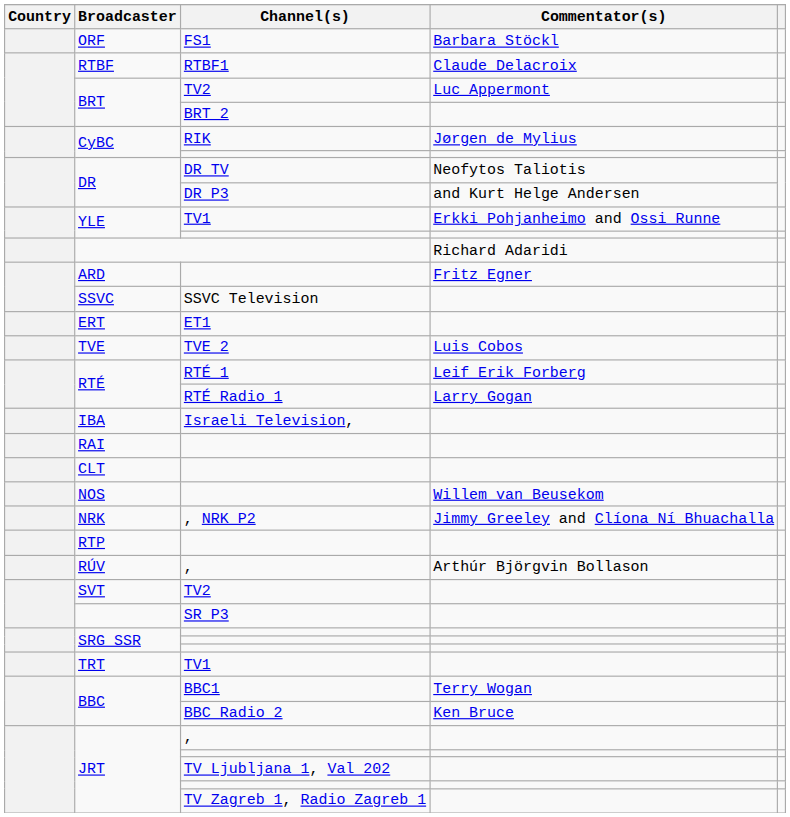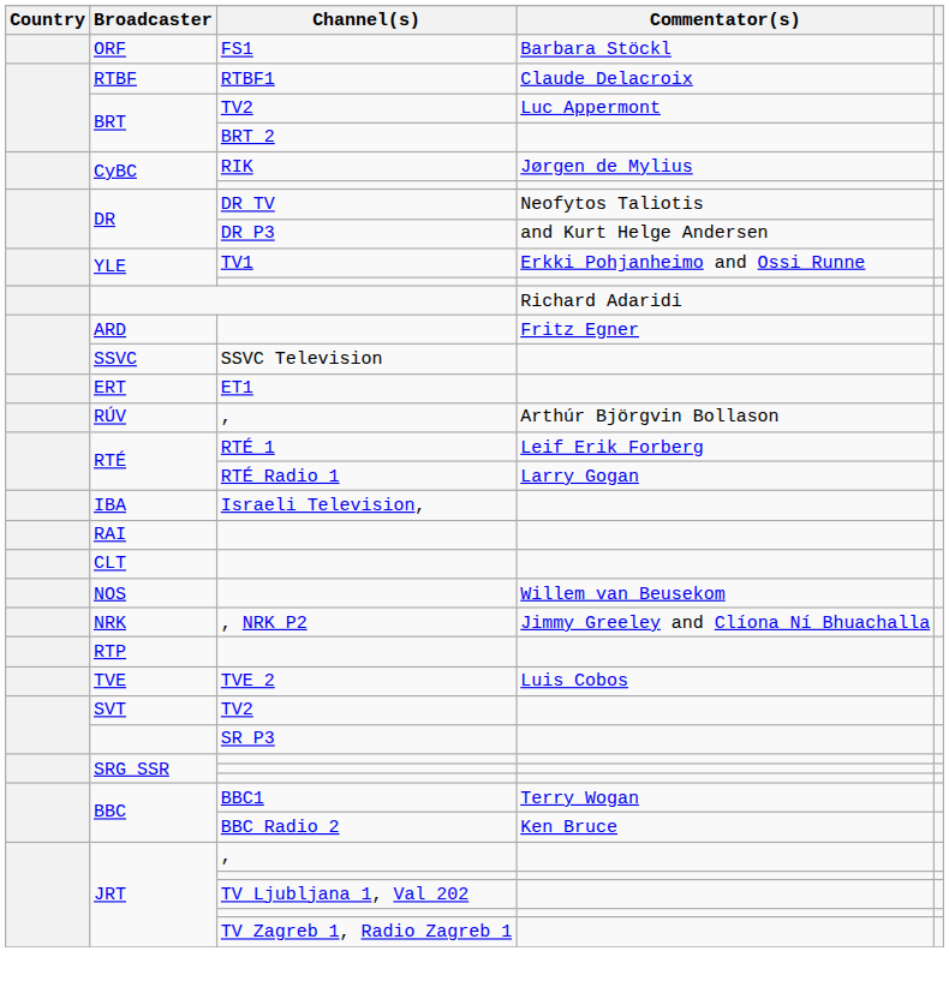rows swapped: RÚV <-> TVE
- row: TRT | TV1
